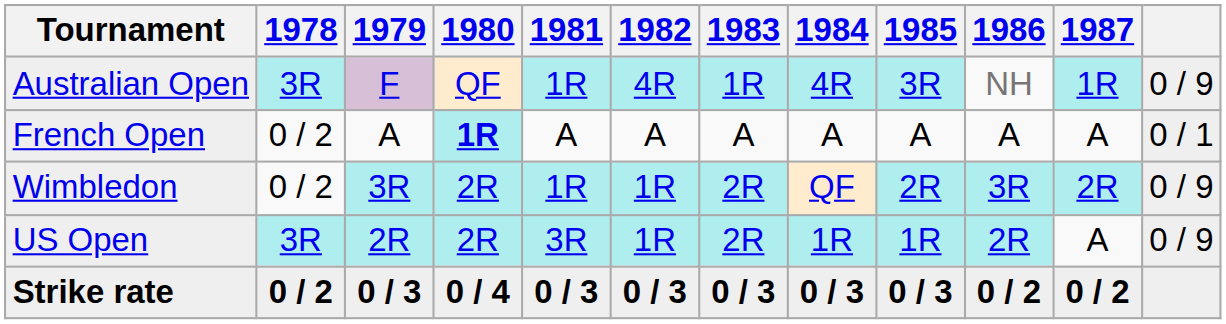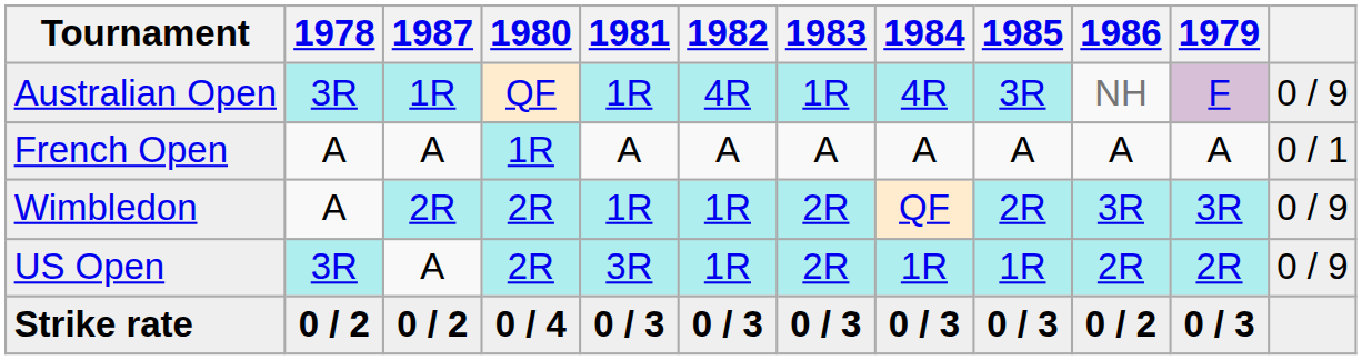columns swapped: 1979 <-> 1987
French Open | 1978: 0 / 2 -> A
French Open | 1980: bold -> normal
Wimbledon | 1978: 0 / 2 -> A
